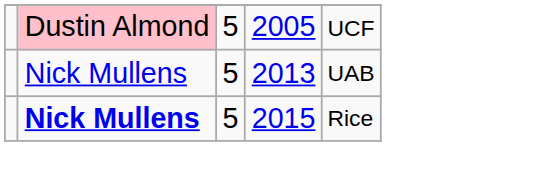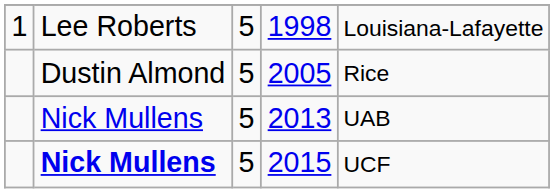+ row: 1 | Lee Roberts | 5 | 1998 | Louisiana-Lafayette
2005 | column 2: pink background -> no background
2005 | column 5: UCF -> Rice
2015 | column 5: Rice -> UCF
